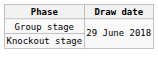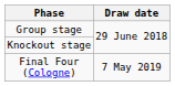+ row: Final Four (Cologne) | 7 May 2019
